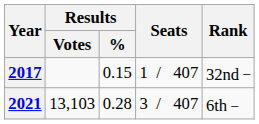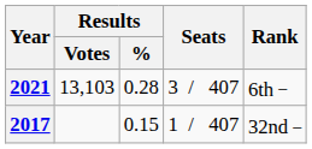rows swapped: 2017 <-> 2021
